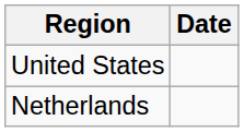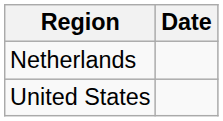rows swapped: Netherlands <-> United States
